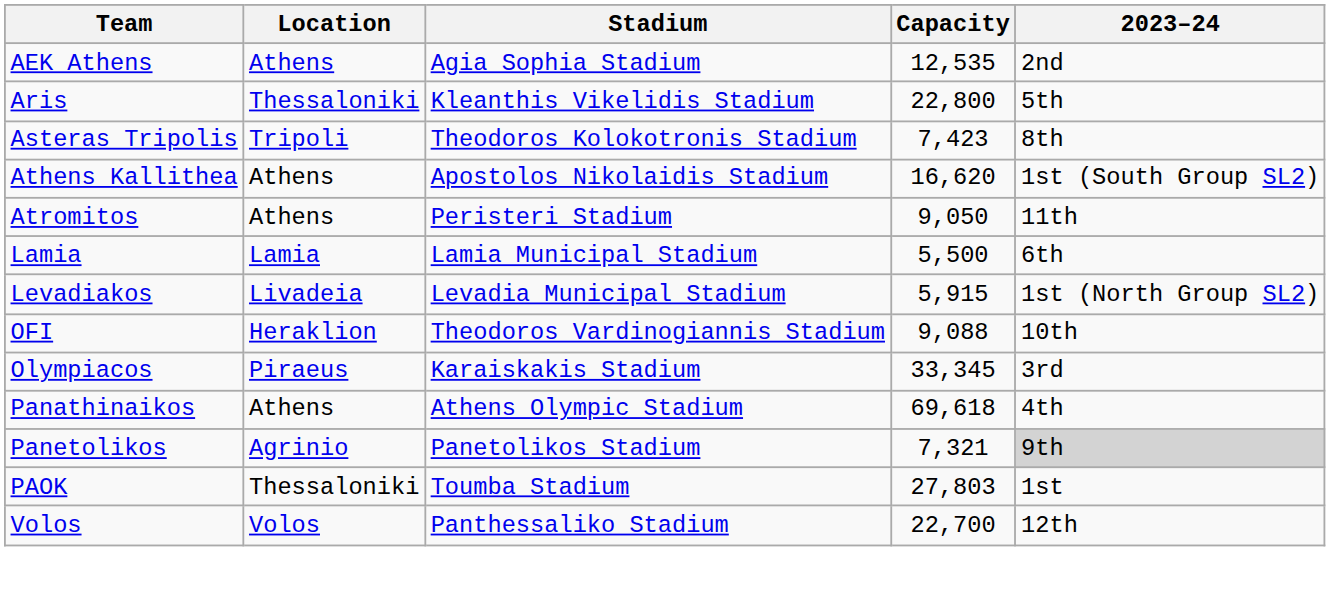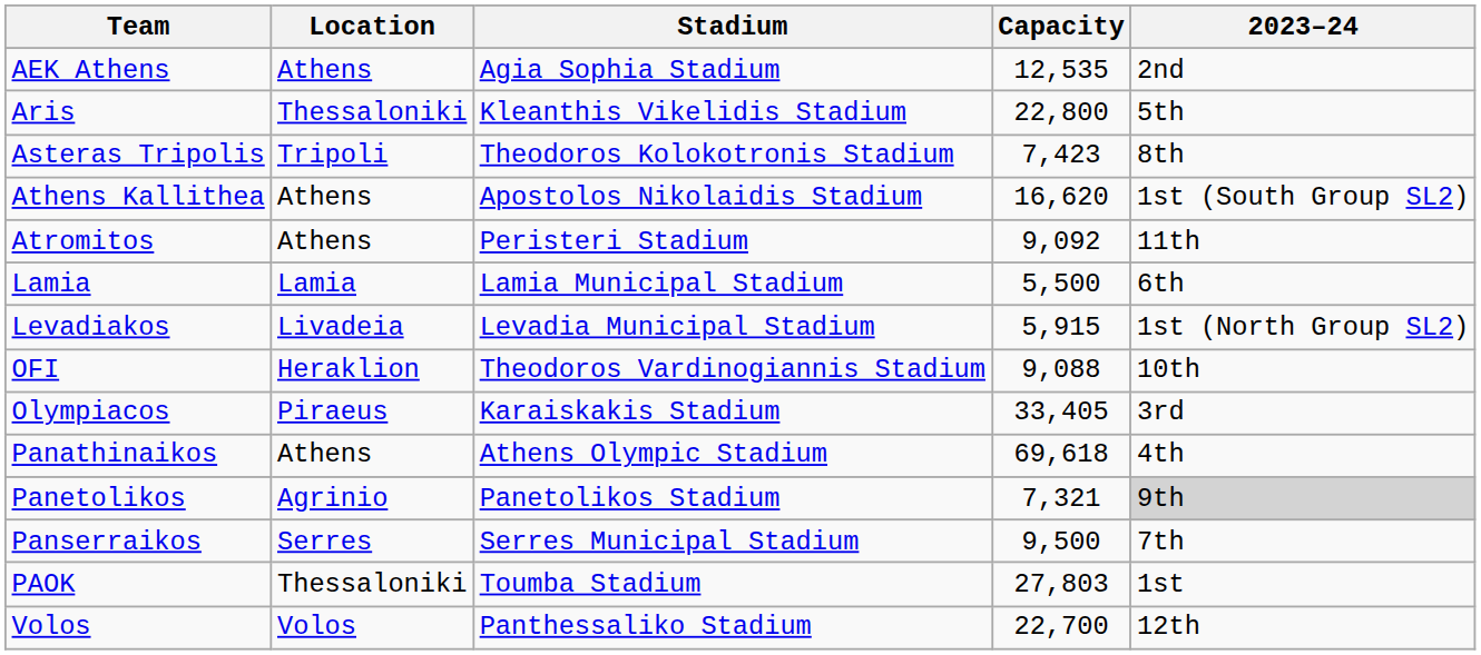Atromitos | Capacity: 9,050 -> 9,092
Olympiacos | Capacity: 33,345 -> 33,405
+ row: Panserraikos | Serres | Serres Municipal Stadium | 9,500 | 7th
